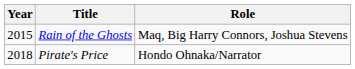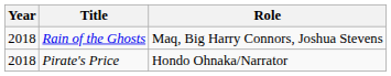Rain of the Ghosts | Year: 2015 -> 2018
